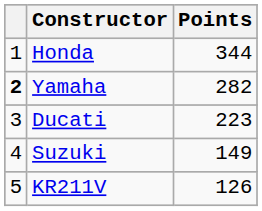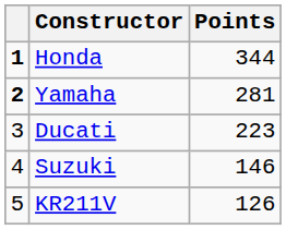Honda | column 1: normal -> bold
Yamaha | Points: 282 -> 281
Suzuki | Points: 149 -> 146
